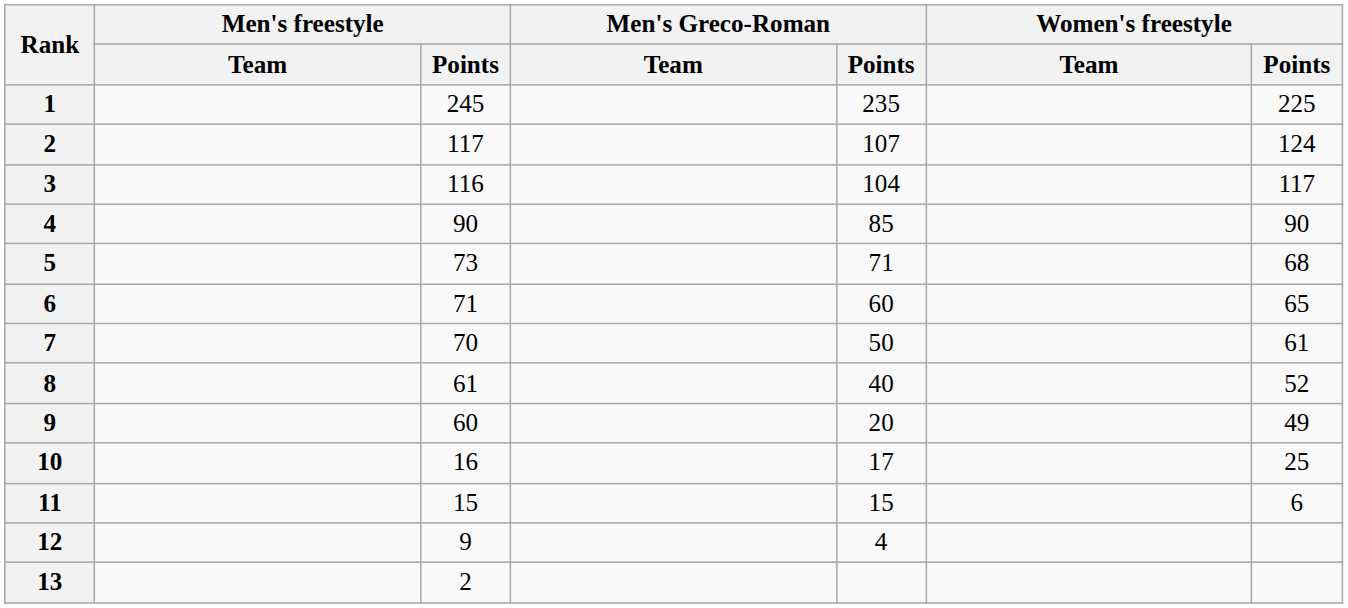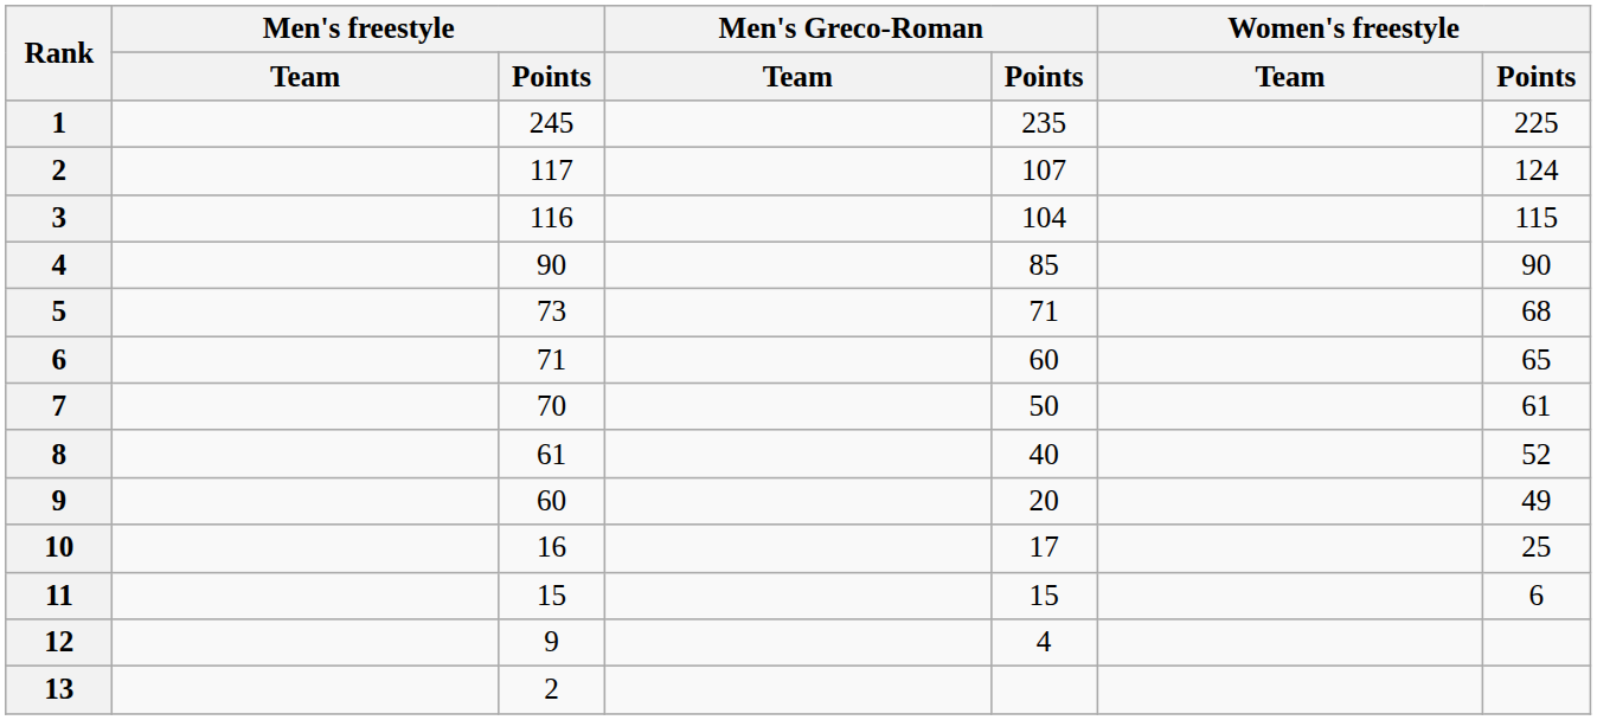3 | Women's freestyle / Points: 117 -> 115
